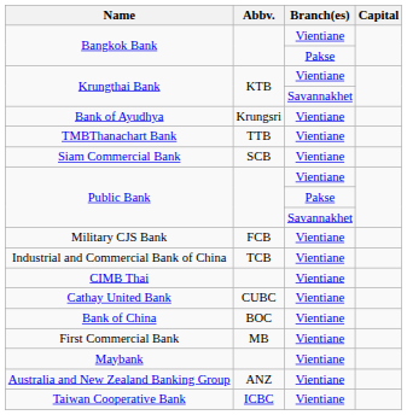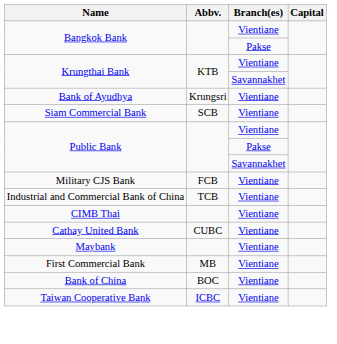- row: TMBThanachart Bank | TTB | Vientiane
rows swapped: Bank of China <-> Maybank
- row: Australia and New Zealand Banking Group | ANZ | Vientiane
